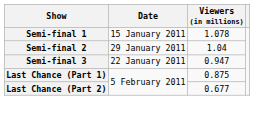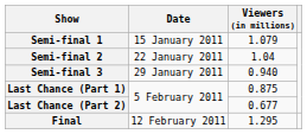Semi-final 1 | Viewers (in millions): 1.078 -> 1.079
Semi-final 2 | Date: 29 January 2011 -> 22 January 2011
Semi-final 3 | Date: 22 January 2011 -> 29 January 2011
Semi-final 3 | Viewers (in millions): 0.947 -> 0.940
+ row: Final | 12 February 2011 | 1.295
